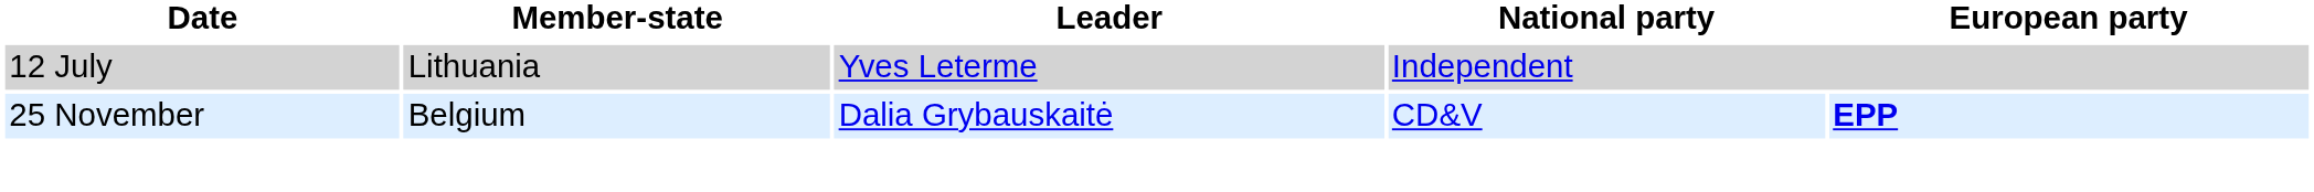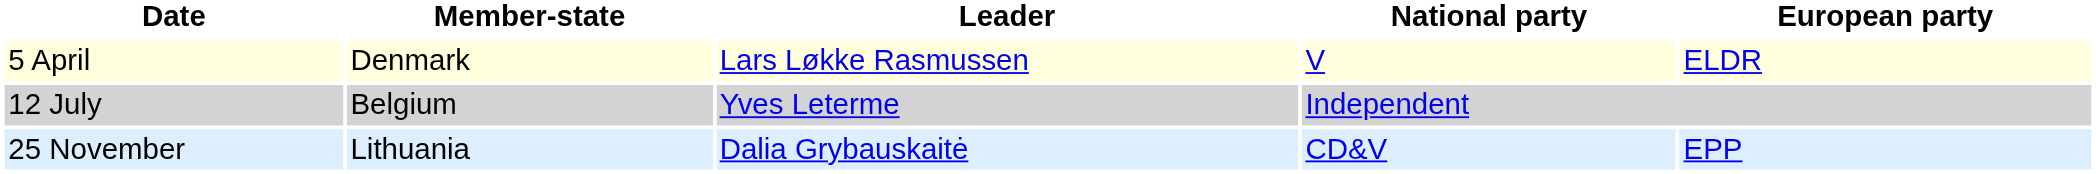+ row: 5 April | Denmark | Lars Løkke Rasmussen | V | ELDR
12 July | Member-state: Lithuania -> Belgium
25 November | Member-state: Belgium -> Lithuania
25 November | European party: bold -> normal
